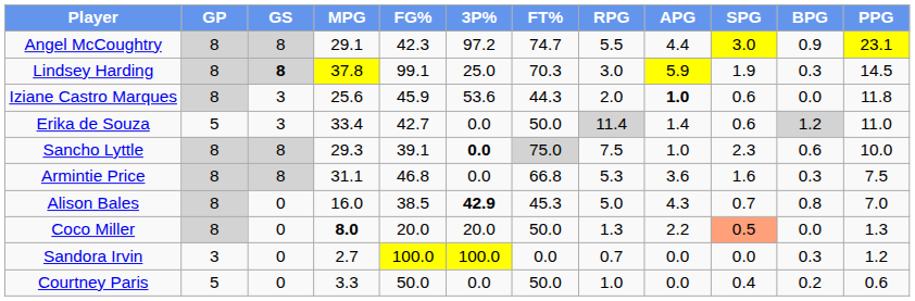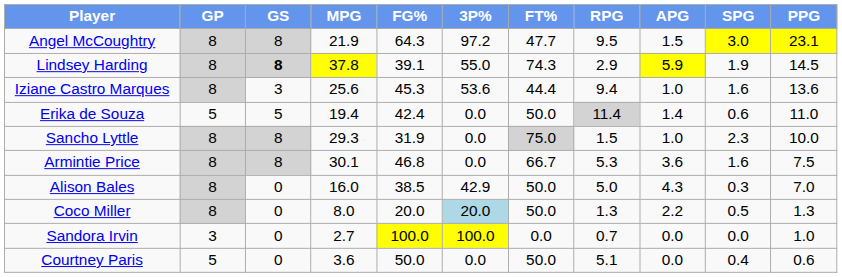- column: BPG | 0.9 | 0.3 | 0.0 | 1.2 | 0.6 | 0.3 | 0.8 | 0.0 | 0.3 | 0.2
Angel McCoughtry | MPG: 29.1 -> 21.9
Angel McCoughtry | FG%: 42.3 -> 64.3
Angel McCoughtry | FT%: 74.7 -> 47.7
Angel McCoughtry | RPG: 5.5 -> 9.5
Angel McCoughtry | APG: 4.4 -> 1.5
Lindsey Harding | FG%: 99.1 -> 39.1
Lindsey Harding | 3P%: 25.0 -> 55.0
Lindsey Harding | FT%: 70.3 -> 74.3
Lindsey Harding | RPG: 3.0 -> 2.9
Iziane Castro Marques | FG%: 45.9 -> 45.3
Iziane Castro Marques | FT%: 44.3 -> 44.4
Iziane Castro Marques | RPG: 2.0 -> 9.4
Iziane Castro Marques | APG: bold -> normal
Iziane Castro Marques | SPG: 0.6 -> 1.6
Iziane Castro Marques | PPG: 11.8 -> 13.6
Erika de Souza | GS: 3 -> 5
Erika de Souza | MPG: 33.4 -> 19.4
Erika de Souza | FG%: 42.7 -> 42.4
Sancho Lyttle | FG%: 39.1 -> 31.9
Sancho Lyttle | 3P%: bold -> normal
Sancho Lyttle | RPG: 7.5 -> 1.5
Armintie Price | MPG: 31.1 -> 30.1
Armintie Price | FT%: 66.8 -> 66.7
Alison Bales | 3P%: bold -> normal
Alison Bales | FT%: 45.3 -> 50.0
Alison Bales | SPG: 0.7 -> 0.3
Coco Miller | MPG: bold -> normal
Coco Miller | 3P%: no background -> lightblue background
Coco Miller | SPG: lightsalmon background -> no background
Sandora Irvin | PPG: 1.2 -> 1.0
Courtney Paris | MPG: 3.3 -> 3.6
Courtney Paris | RPG: 1.0 -> 5.1
